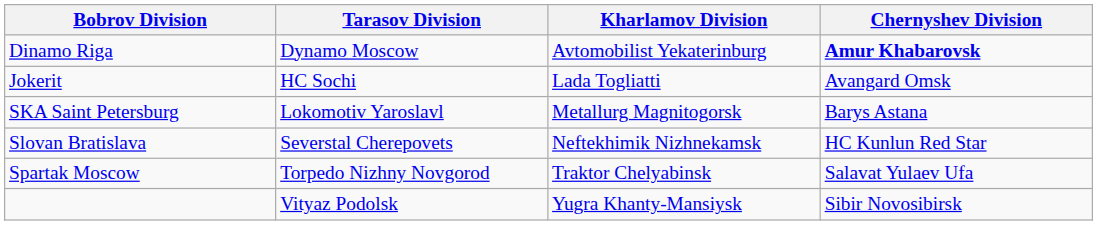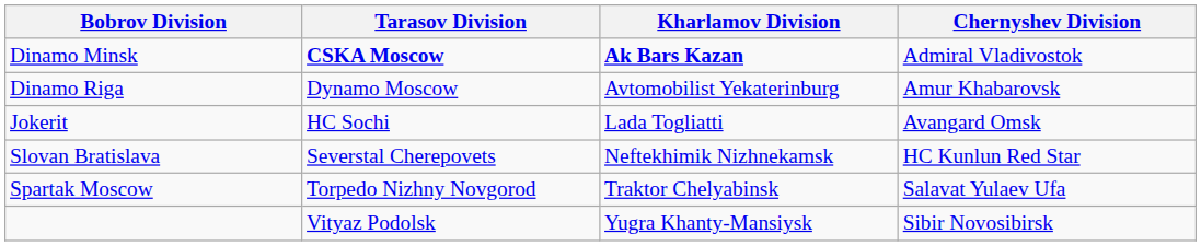+ row: Dinamo Minsk | CSKA Moscow | Ak Bars Kazan | Admiral Vladivostok
Dinamo Riga | Chernyshev Division: bold -> normal
- row: SKA Saint Petersburg | Lokomotiv Yaroslavl | Metallurg Magnitogorsk | Barys Astana
